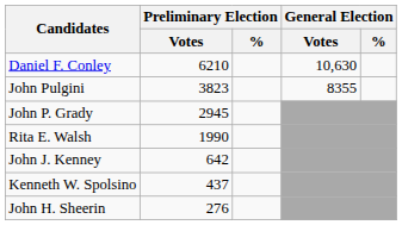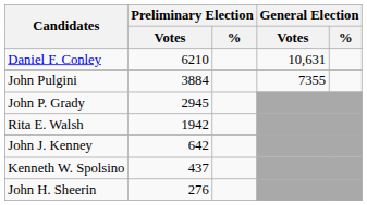Daniel F. Conley | General Election / Votes: 10,630 -> 10,631
John Pulgini | Preliminary Election / Votes: 3823 -> 3884
John Pulgini | General Election / Votes: 8355 -> 7355
Rita E. Walsh | Preliminary Election / Votes: 1990 -> 1942
